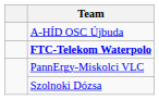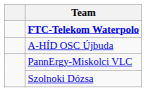rows swapped: FTC-Telekom Waterpolo <-> A-HÍD OSC Újbuda
